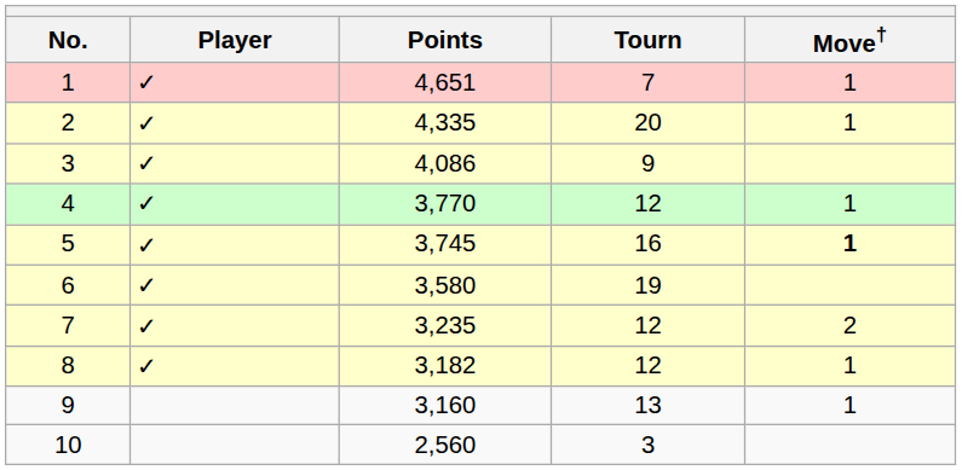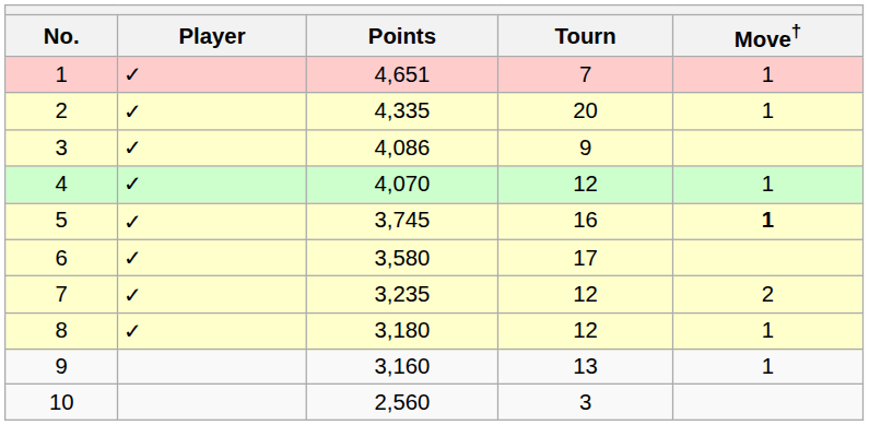4 | Points: 3,770 -> 4,070
6 | Tourn: 19 -> 17
8 | Points: 3,182 -> 3,180
